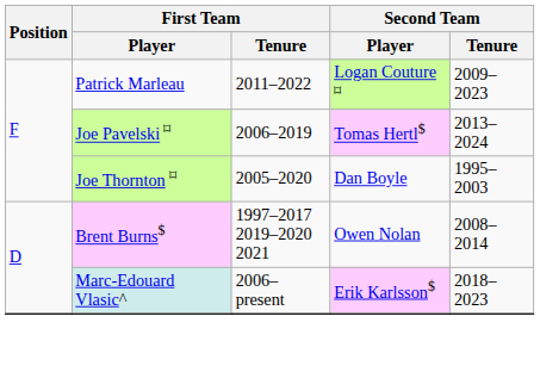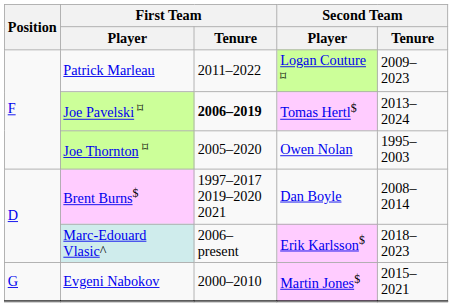Joe Pavelski ⌑ | First Team / Tenure: normal -> bold
Joe Thornton ⌑ | Second Team / Player: Dan Boyle -> Owen Nolan
Brent Burns$ | Second Team / Player: Owen Nolan -> Dan Boyle
+ row: G | Evgeni Nabokov | 2000–2010 | Martin Jones$ | 2015–2021
